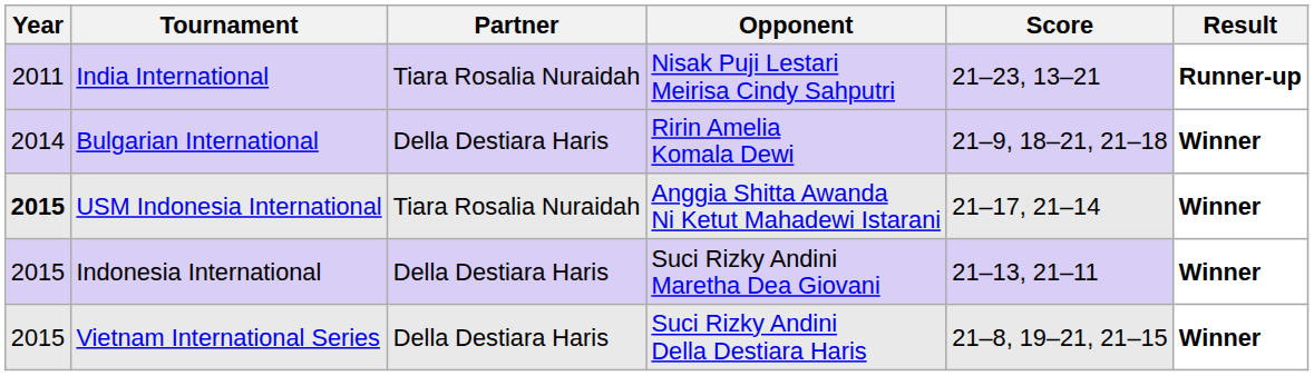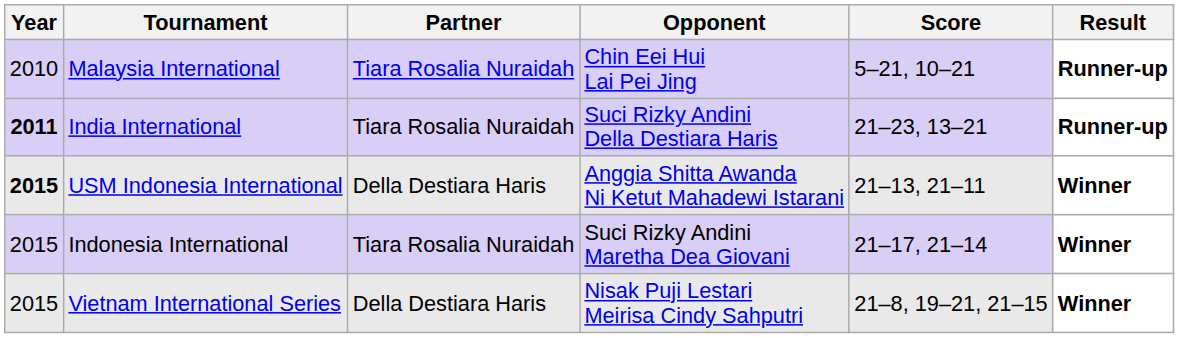+ row: 2010 | Malaysia International | Tiara Rosalia Nuraidah | Chin Eei Hui Lai Pei Jing | 5–21, 10–21 | Runner-up
India International | Year: normal -> bold
India International | Opponent: Nisak Puji Lestari Meirisa Cindy Sahputri -> Suci Rizky Andini Della Destiara Haris
- row: 2014 | Bulgarian International | Della Destiara Haris | Ririn Amelia Komala Dewi | 21–9, 18–21, 21–18 | Winner
USM Indonesia International | Partner: Tiara Rosalia Nuraidah -> Della Destiara Haris
USM Indonesia International | Score: 21–17, 21–14 -> 21–13, 21–11
Indonesia International | Partner: Della Destiara Haris -> Tiara Rosalia Nuraidah
Indonesia International | Score: 21–13, 21–11 -> 21–17, 21–14
Vietnam International Series | Opponent: Suci Rizky Andini Della Destiara Haris -> Nisak Puji Lestari Meirisa Cindy Sahputri
